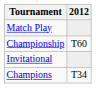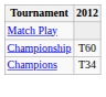- row: Invitational
